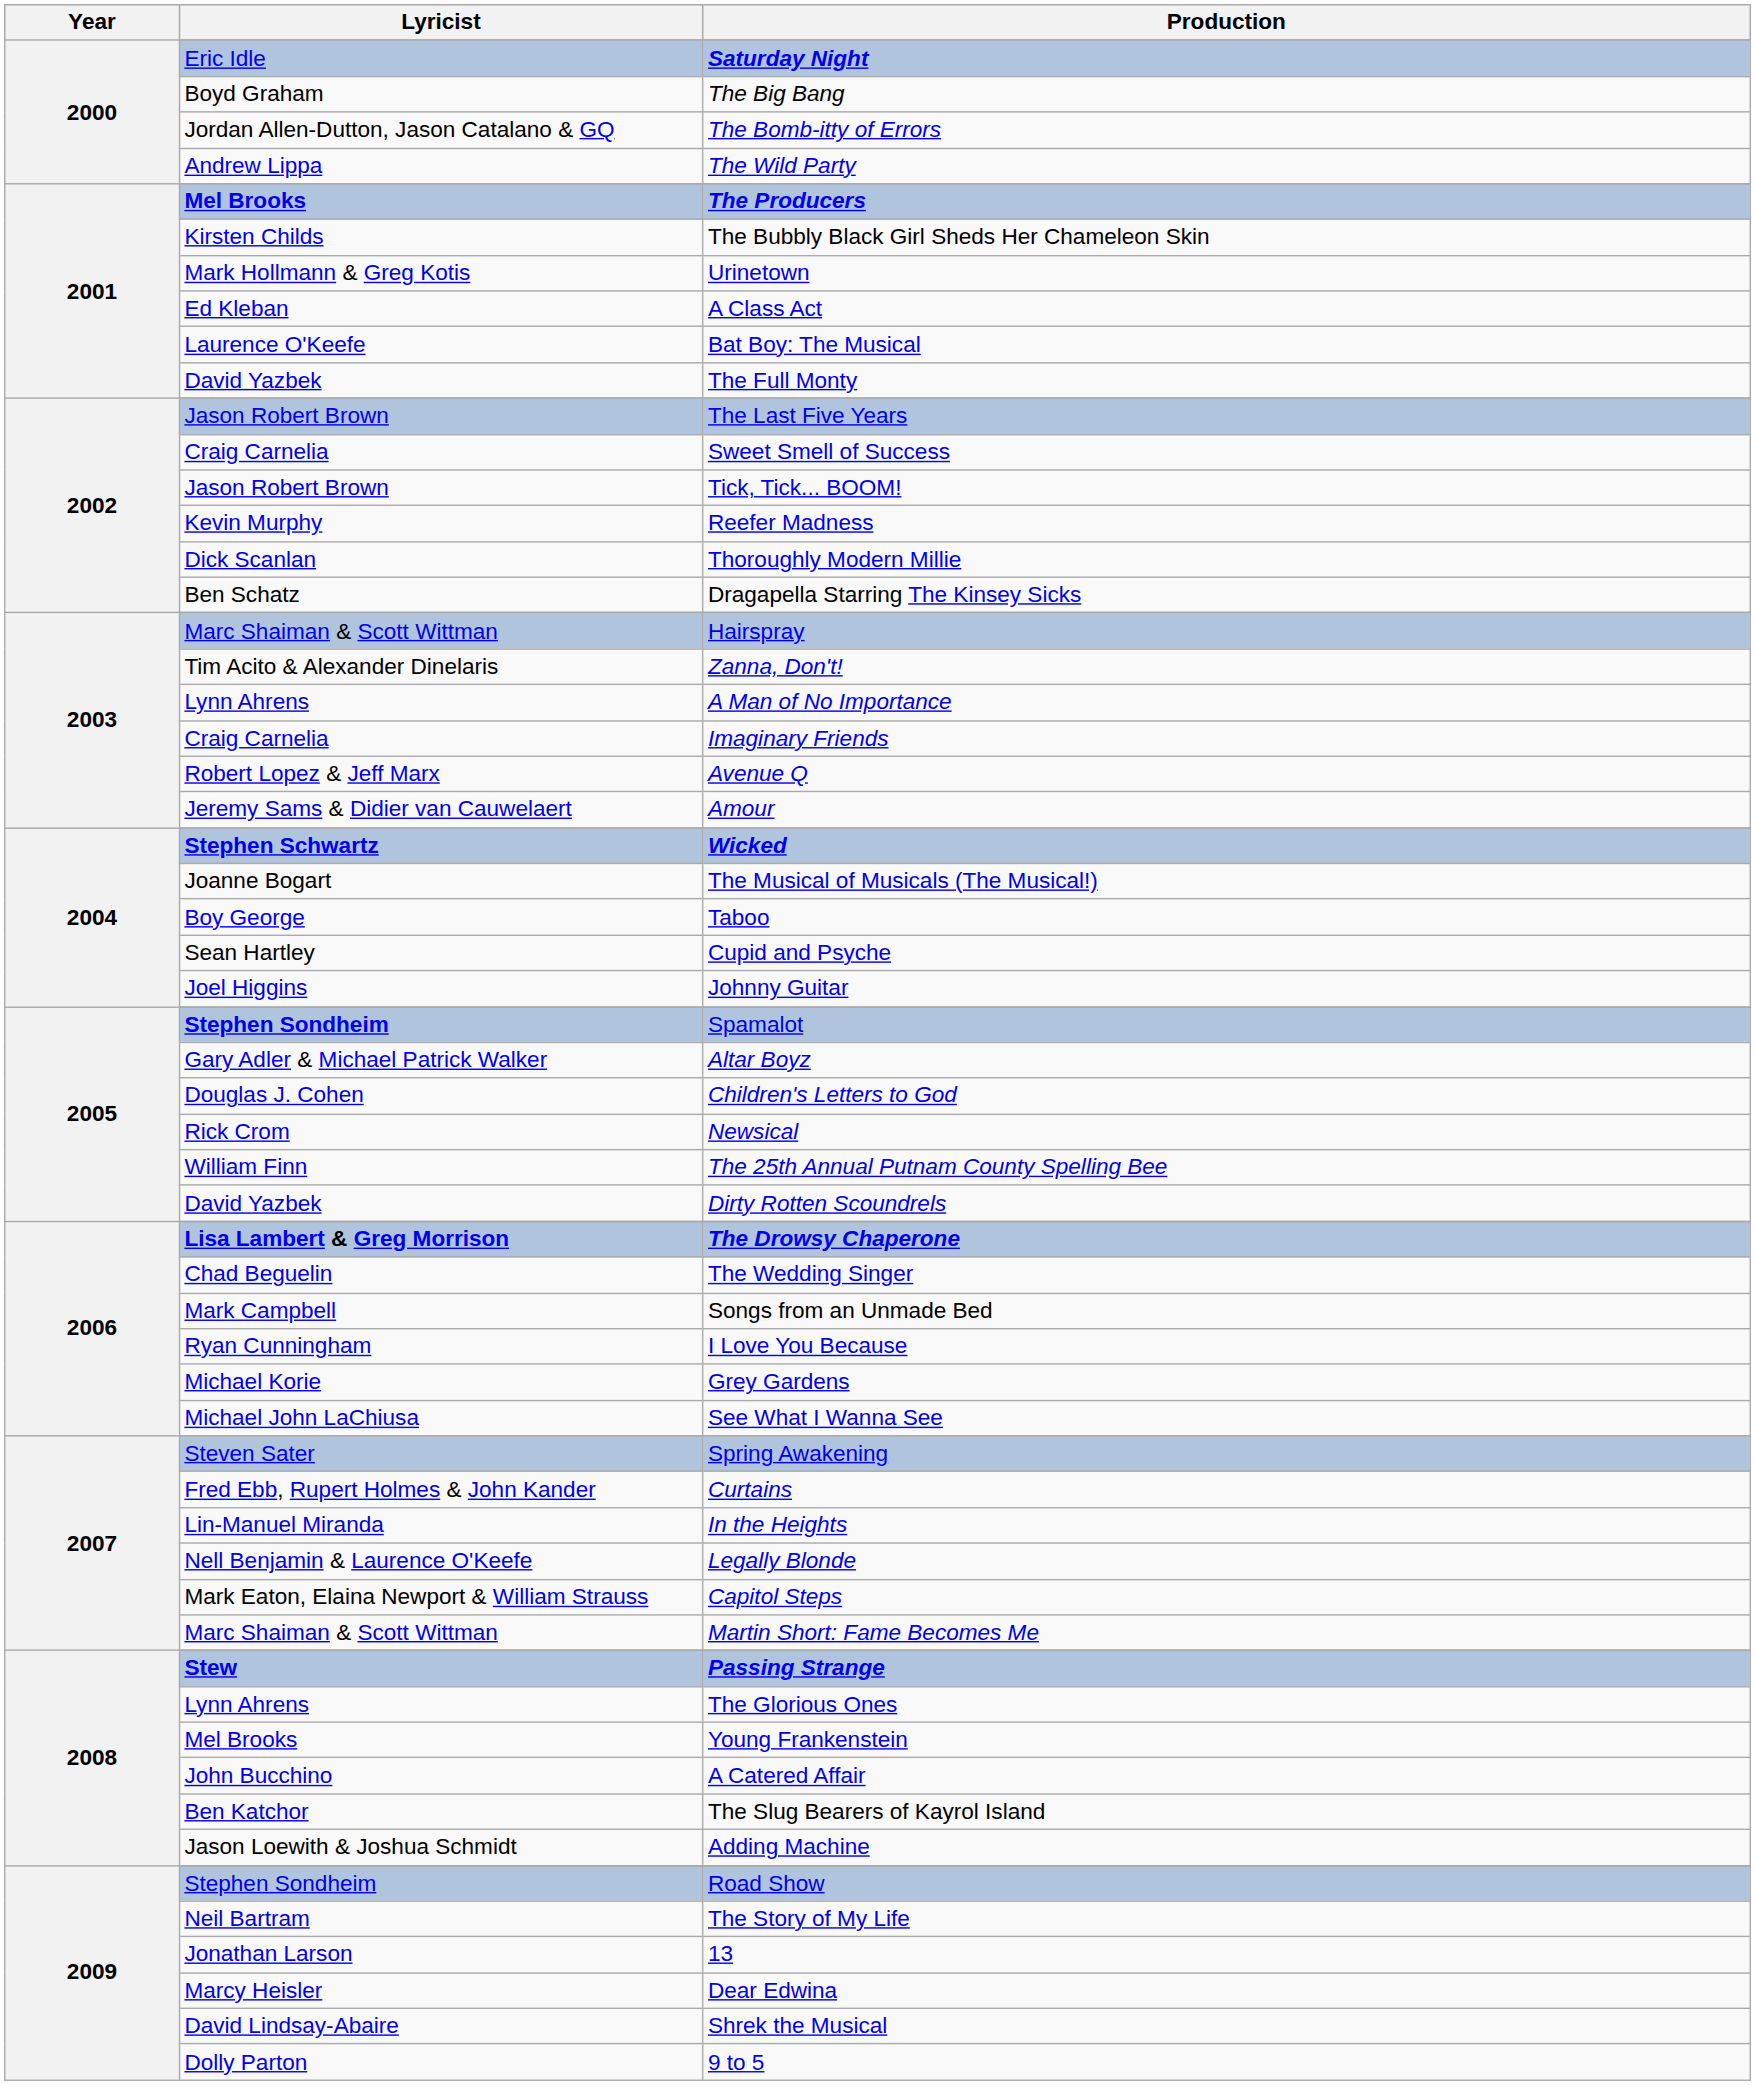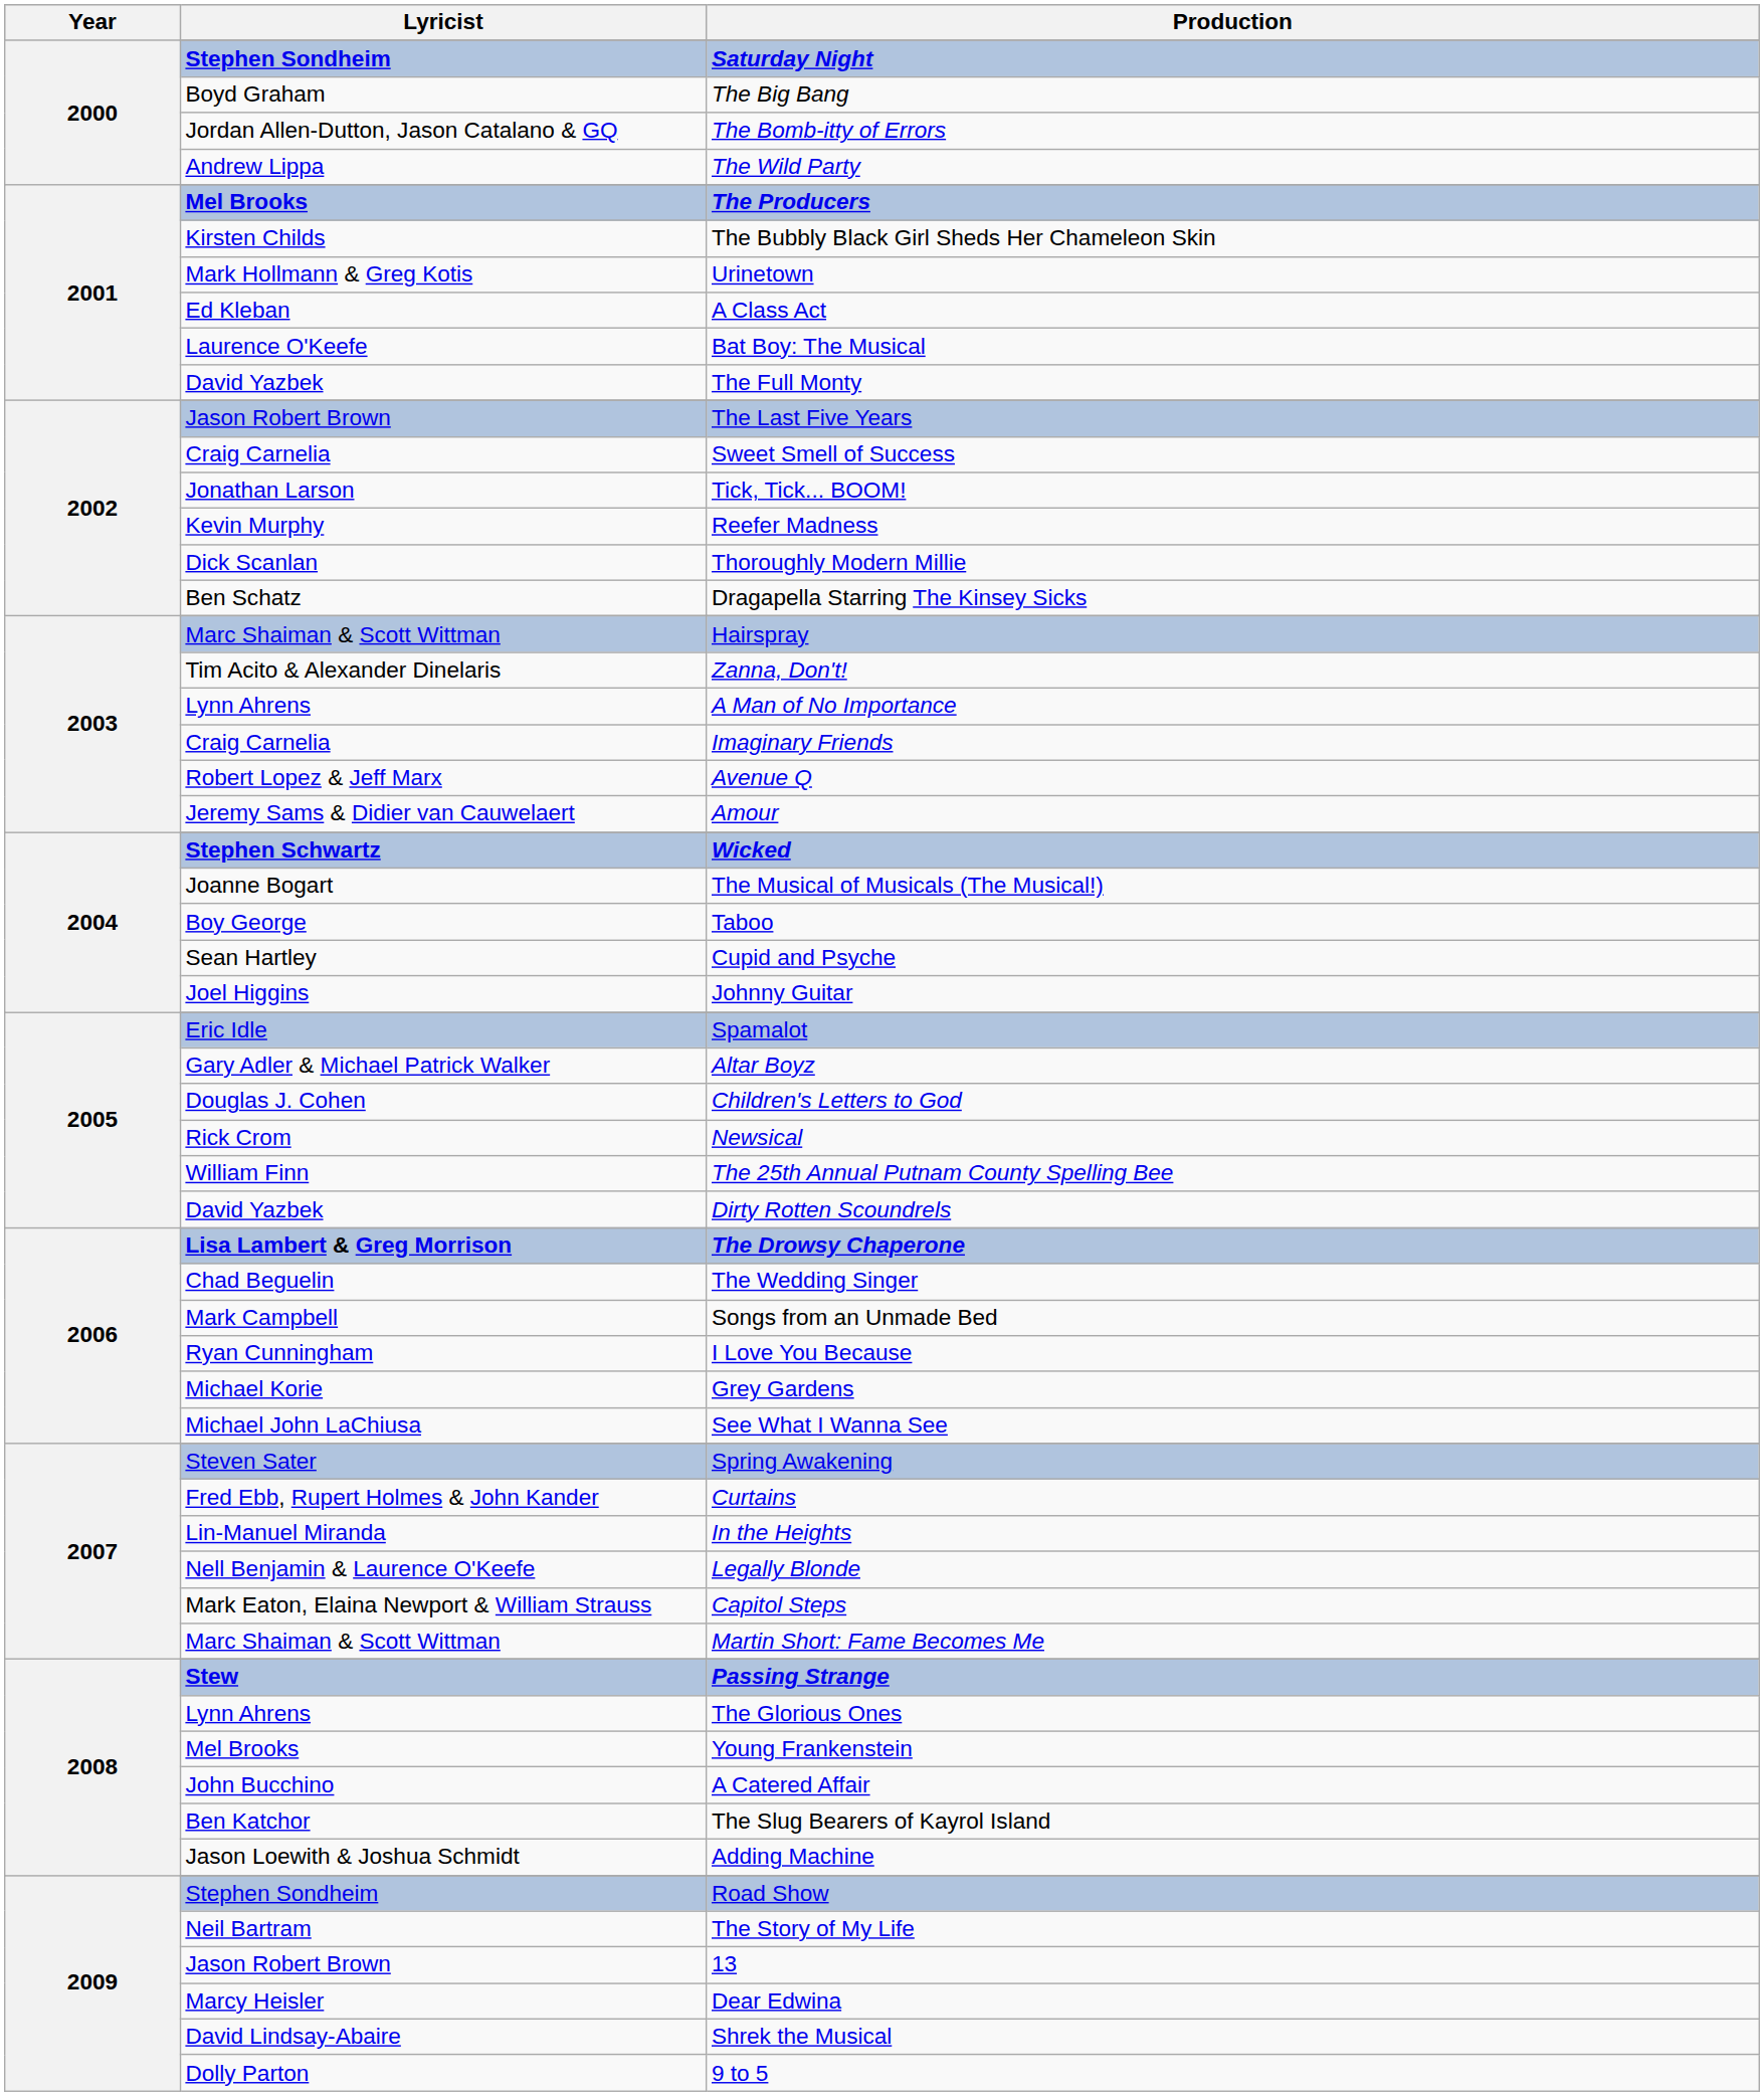Saturday Night | Lyricist: Eric Idle -> Stephen Sondheim
Tick, Tick... BOOM! | Lyricist: Jason Robert Brown -> Jonathan Larson
Spamalot | Lyricist: Stephen Sondheim -> Eric Idle
13 | Lyricist: Jonathan Larson -> Jason Robert Brown
